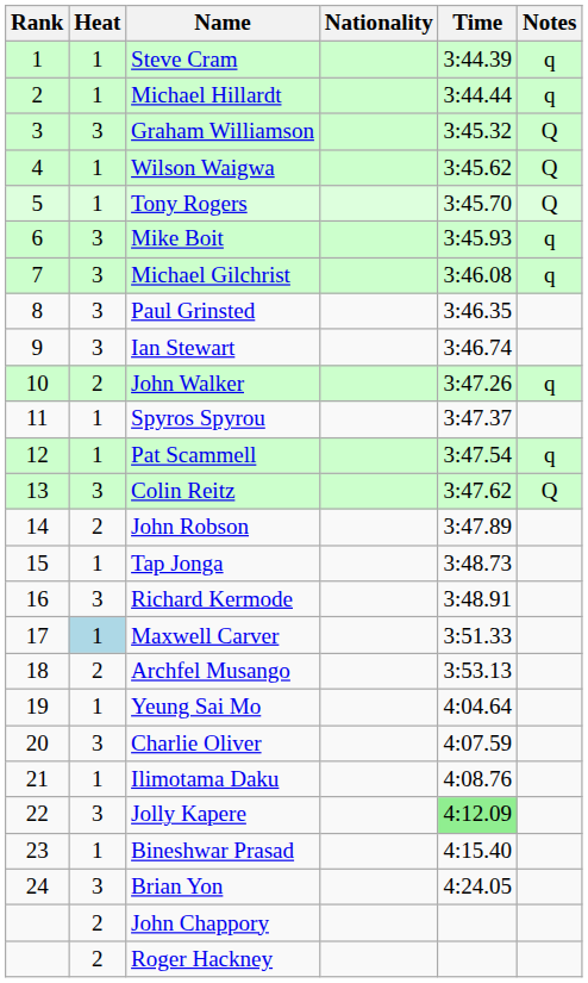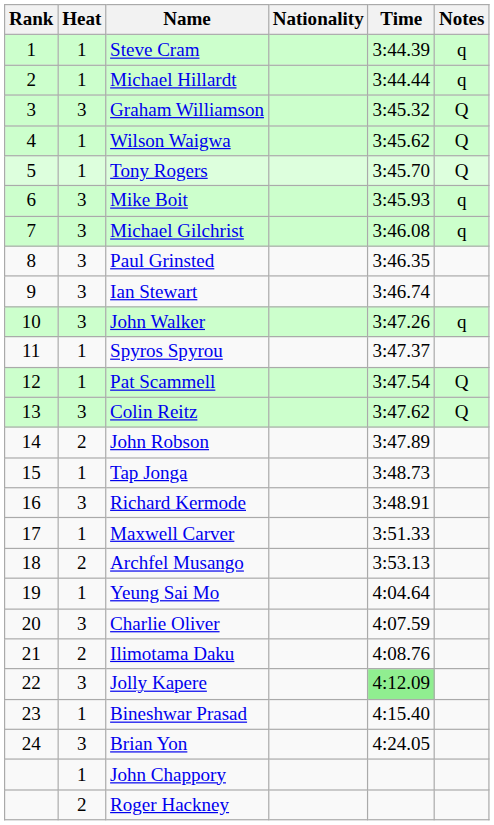John Walker | Heat: 2 -> 3
Pat Scammell | Notes: q -> Q
Maxwell Carver | Heat: lightblue background -> no background
Ilimotama Daku | Heat: 1 -> 2
John Chappory | Heat: 2 -> 1
